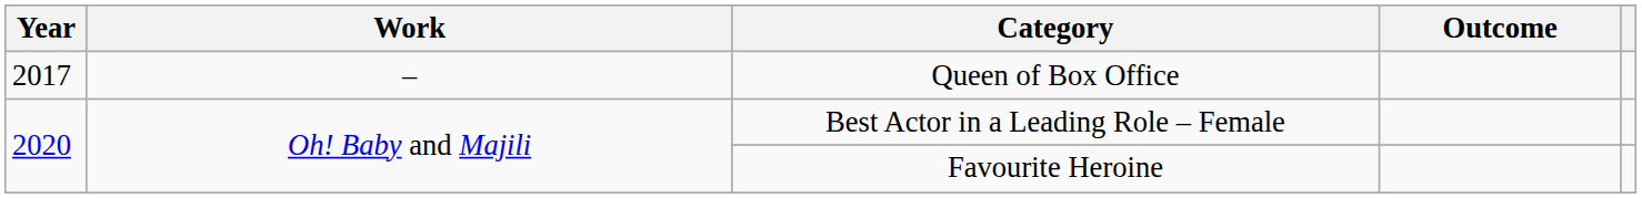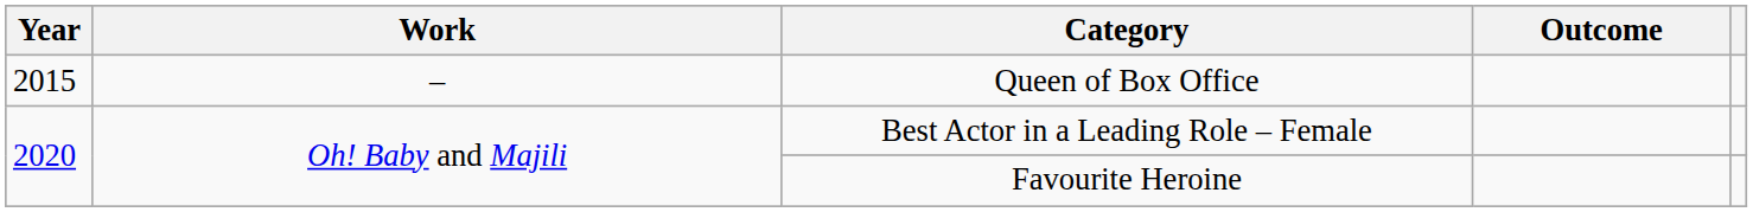Queen of Box Office | Year: 2017 -> 2015
